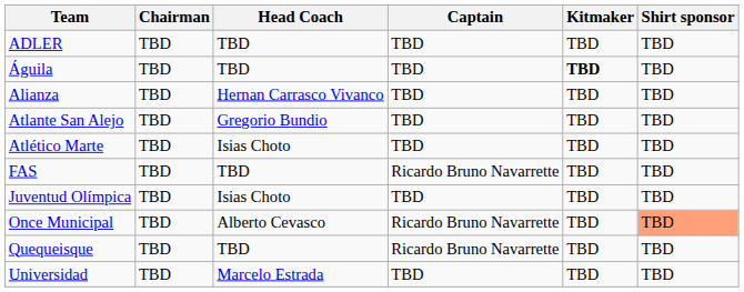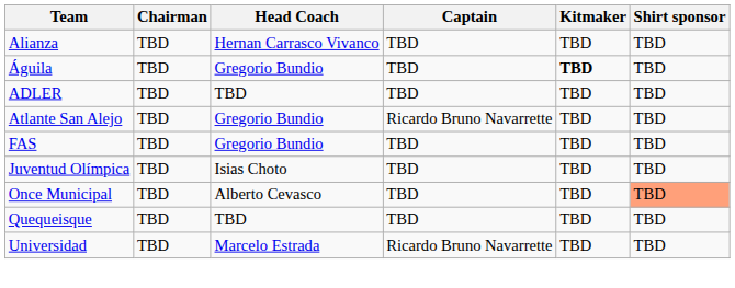rows swapped: ADLER <-> Alianza
Águila | Head Coach: TBD -> Gregorio Bundio
Atlante San Alejo | Captain: TBD -> Ricardo Bruno Navarrette
- row: Atlético Marte | TBD | Isias Choto | TBD | TBD | TBD
FAS | Head Coach: TBD -> Gregorio Bundio
FAS | Captain: Ricardo Bruno Navarrette -> TBD
Once Municipal | Captain: Ricardo Bruno Navarrette -> TBD
Quequeisque | Captain: Ricardo Bruno Navarrette -> TBD
Universidad | Captain: TBD -> Ricardo Bruno Navarrette
